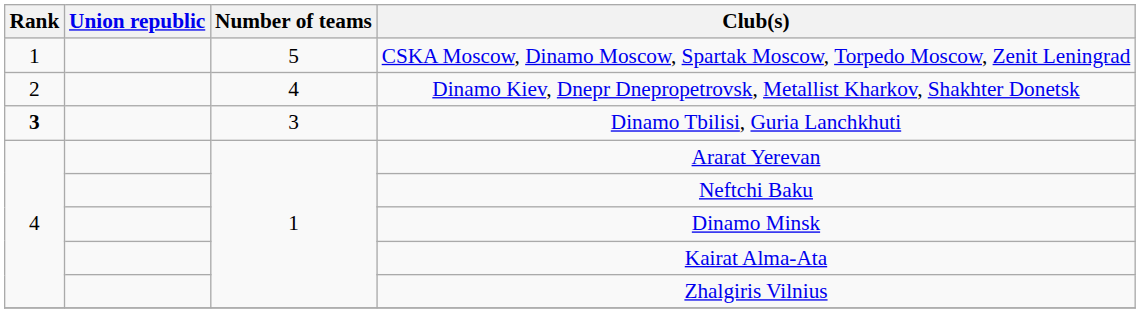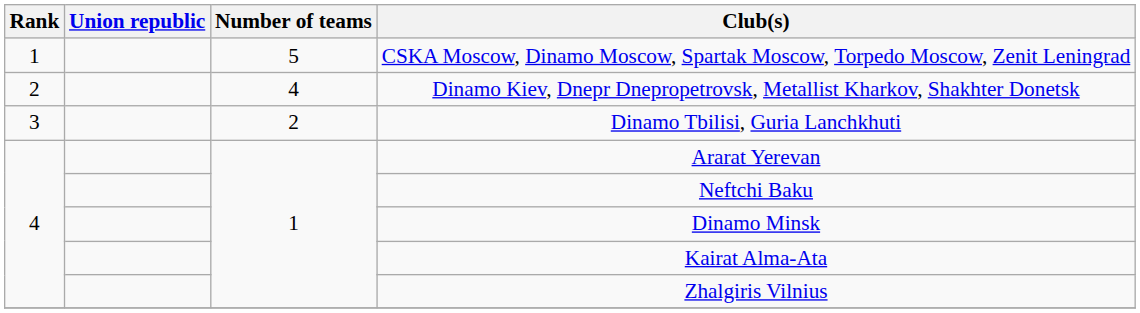Dinamo Tbilisi, Guria Lanchkhuti | Rank: bold -> normal
Dinamo Tbilisi, Guria Lanchkhuti | Number of teams: 3 -> 2
